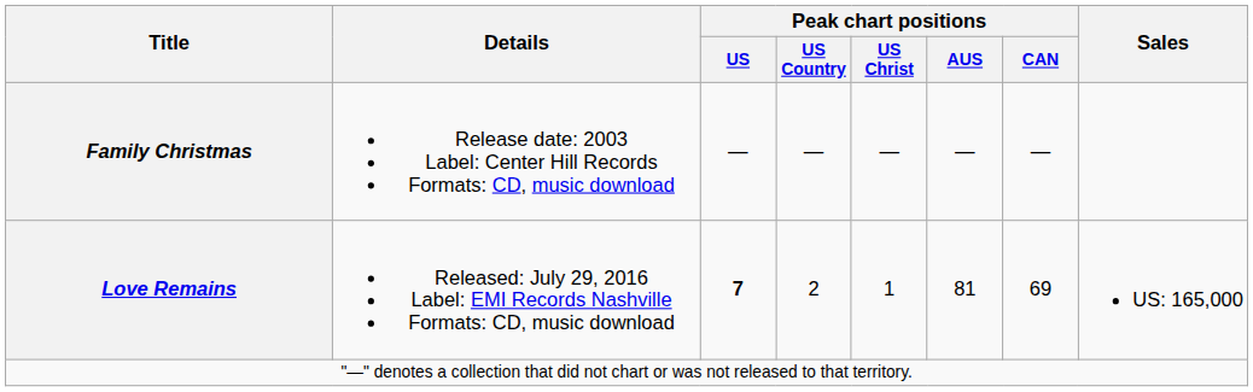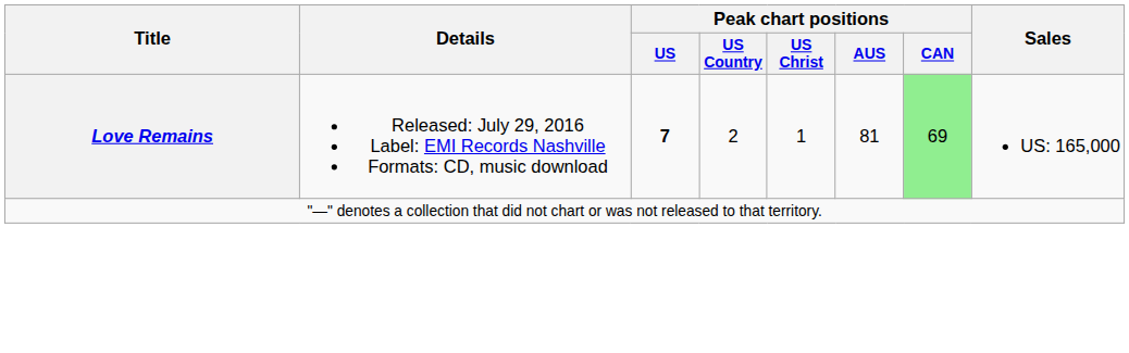- row: Family Christmas | Release date: 2003 Label: Center Hill Records Formats: CD, music download | — | — | — | — | —
Love Remains | Peak chart positions / CAN: no background -> lightgreen background
